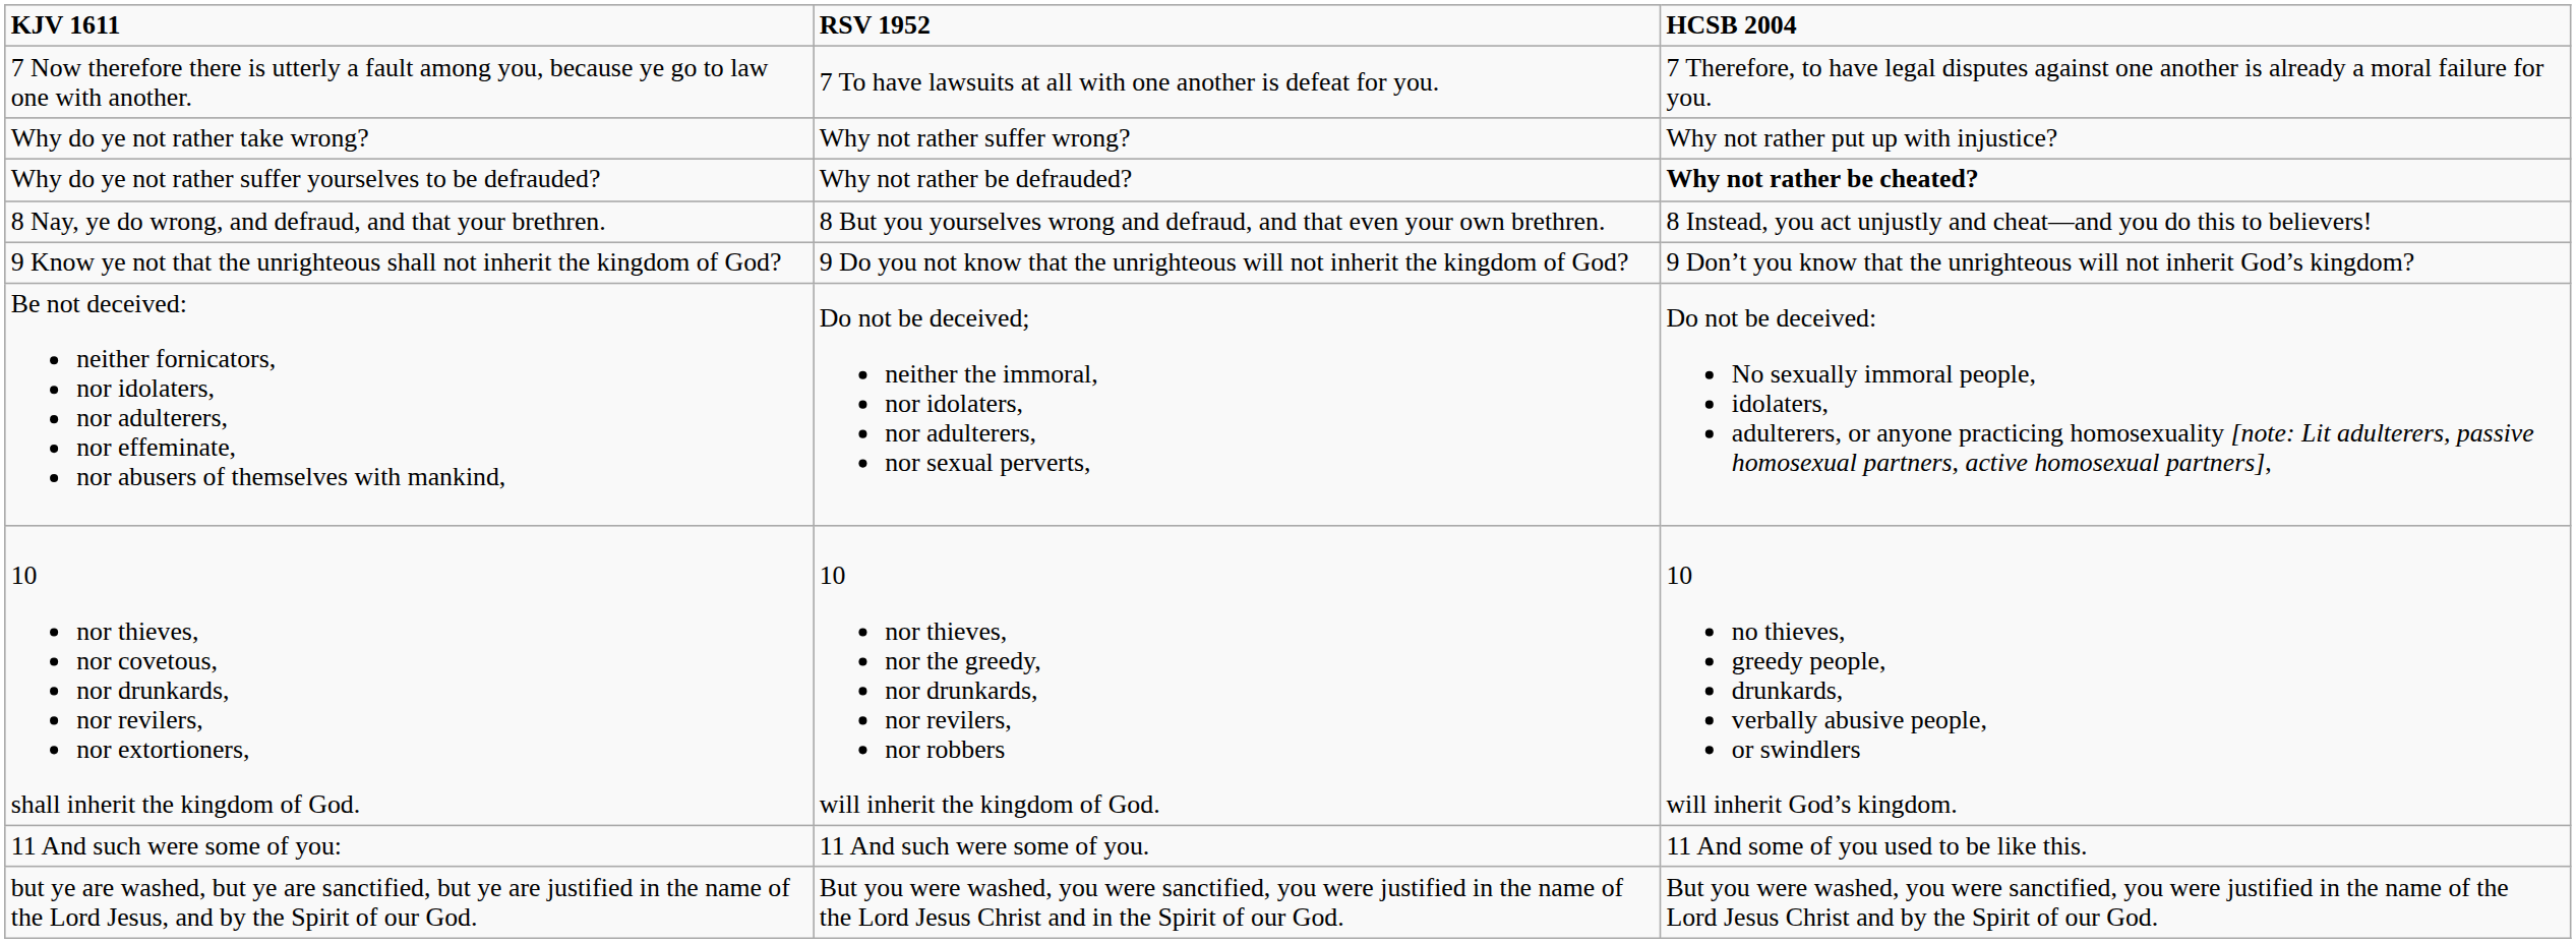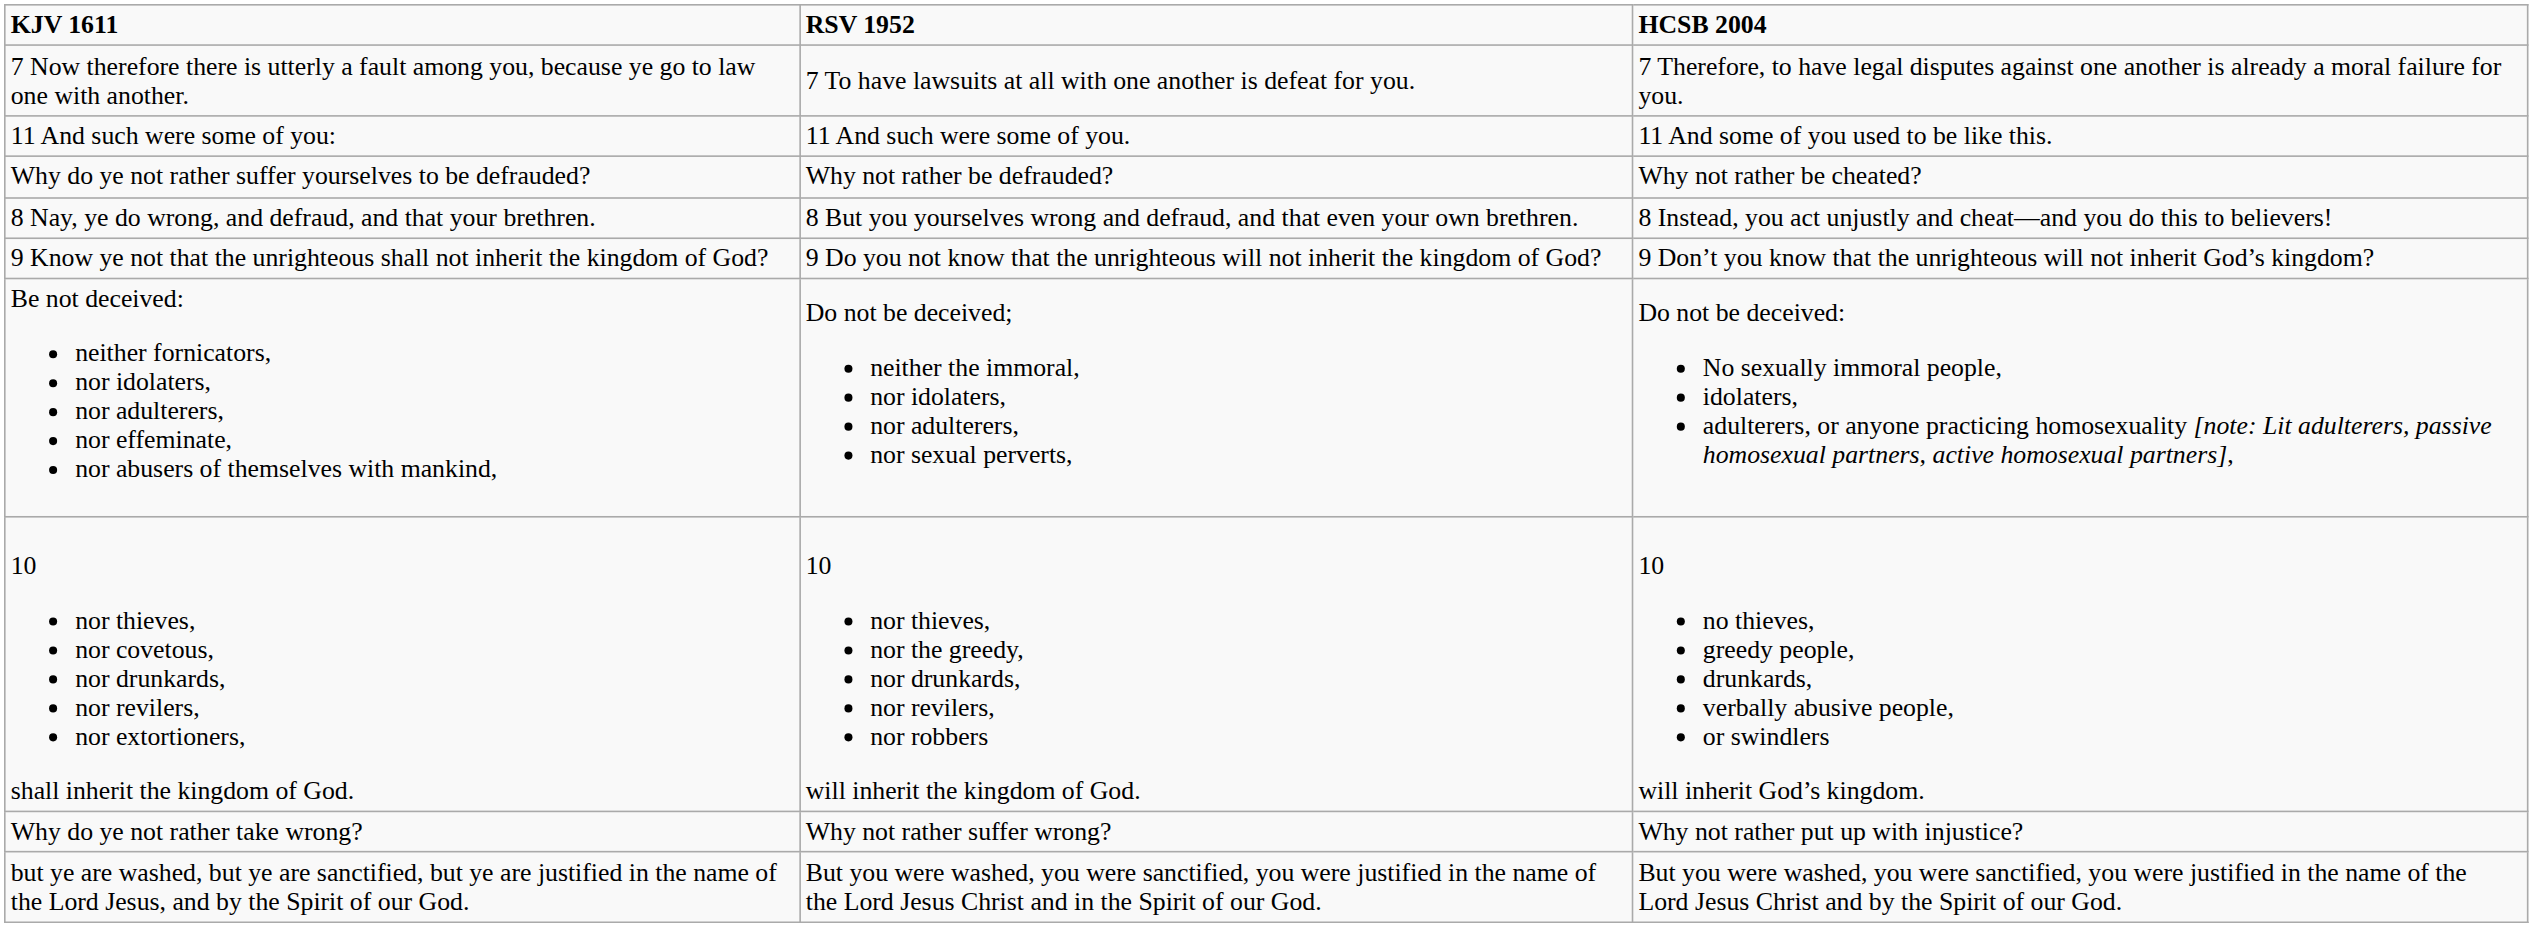rows swapped: Why do ye not rather take wrong? <-> 11 And such were some of you:
Why do ye not rather suffer yourselves to be defrauded? | HCSB 2004: bold -> normal
